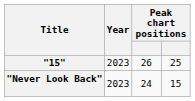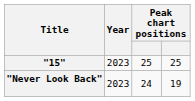"15" | column 3: 26 -> 25
"Never Look Back" | column 4: 15 -> 19
